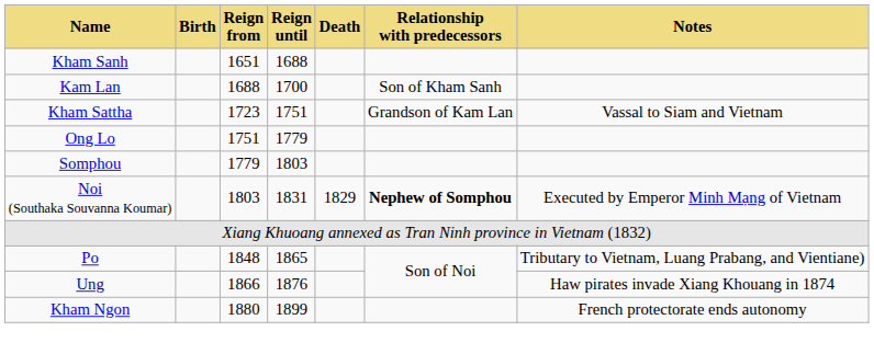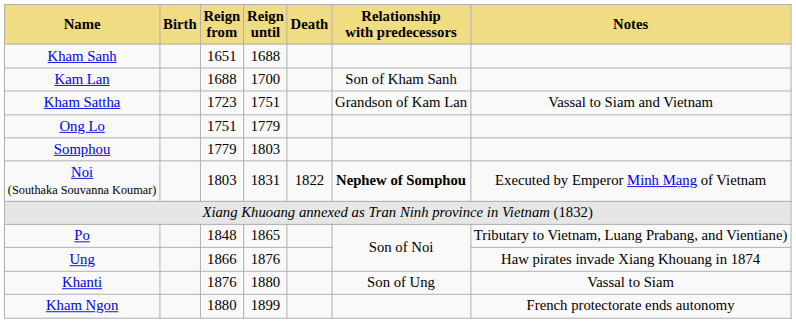Noi (Southaka Souvanna Koumar) | Death: 1829 -> 1822
+ row: Khanti | 1876 | 1880 | Son of Ung | Vassal to Siam
